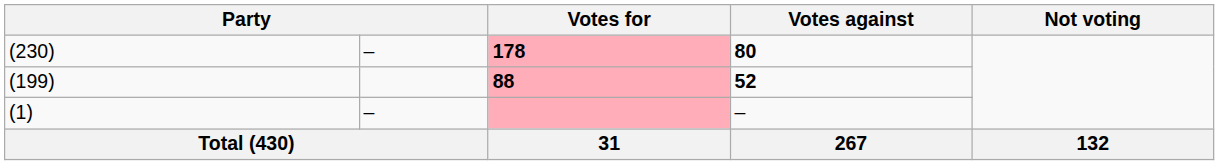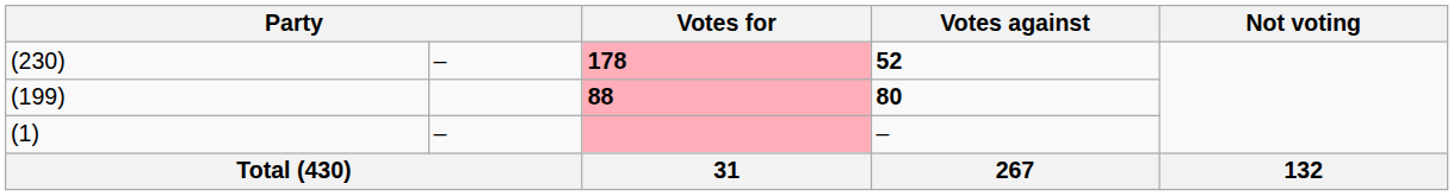(230) | Votes against: 80 -> 52
(199) | Votes against: 52 -> 80
